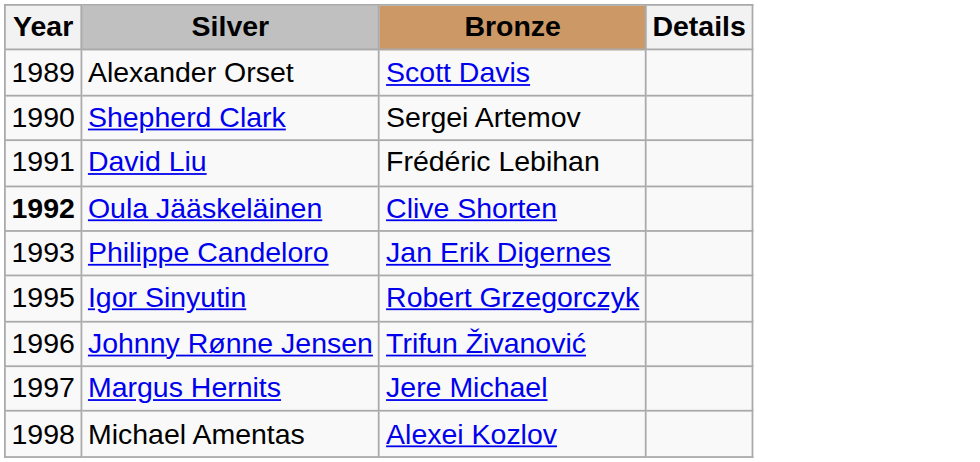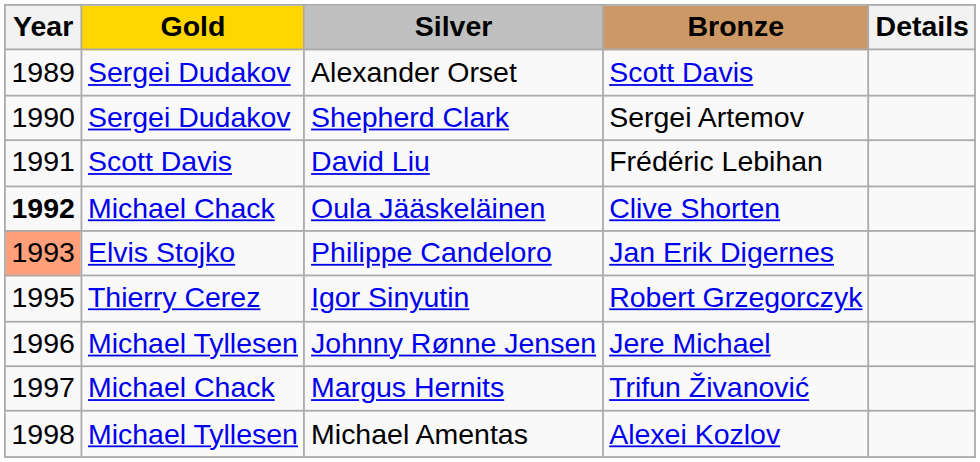+ column: Gold | Sergei Dudakov | Sergei Dudakov | Scott Davis | Michael Chack | Elvis Stojko | Thierry Cerez | Michael Tyllesen | Michael Chack | Michael Tyllesen
Philippe Candeloro | Year: no background -> lightsalmon background
Johnny Rønne Jensen | Bronze: Trifun Živanović -> Jere Michael
Margus Hernits | Bronze: Jere Michael -> Trifun Živanović
